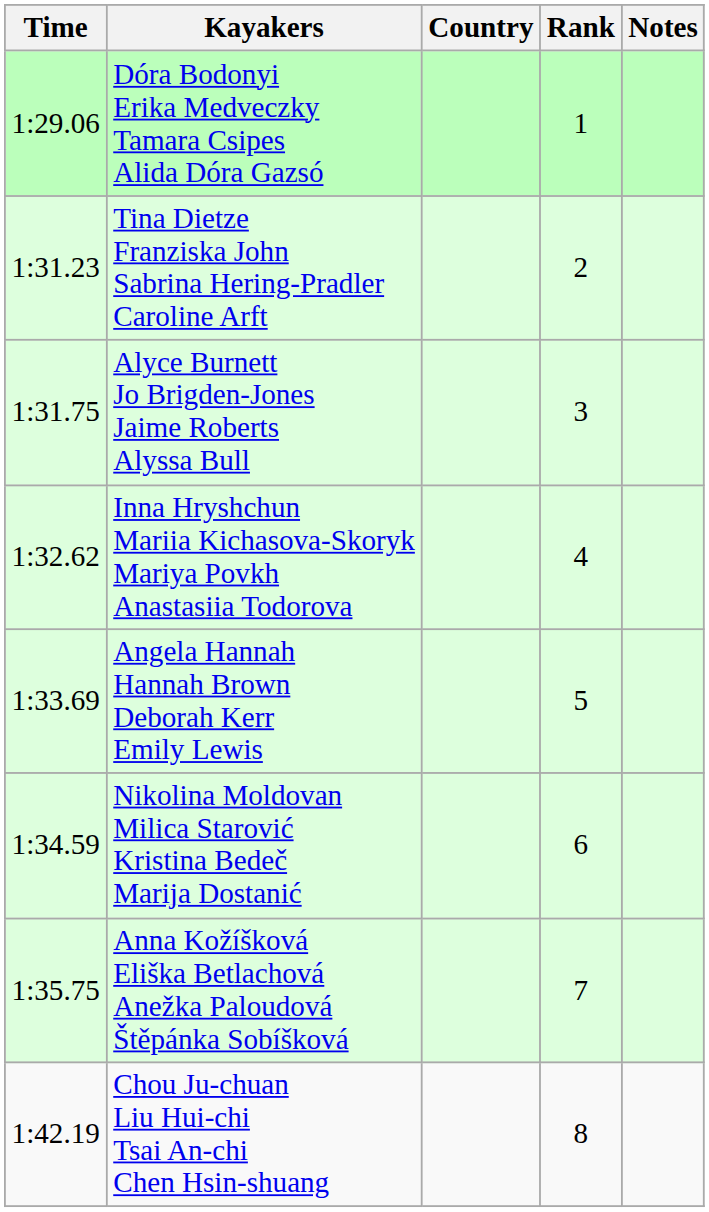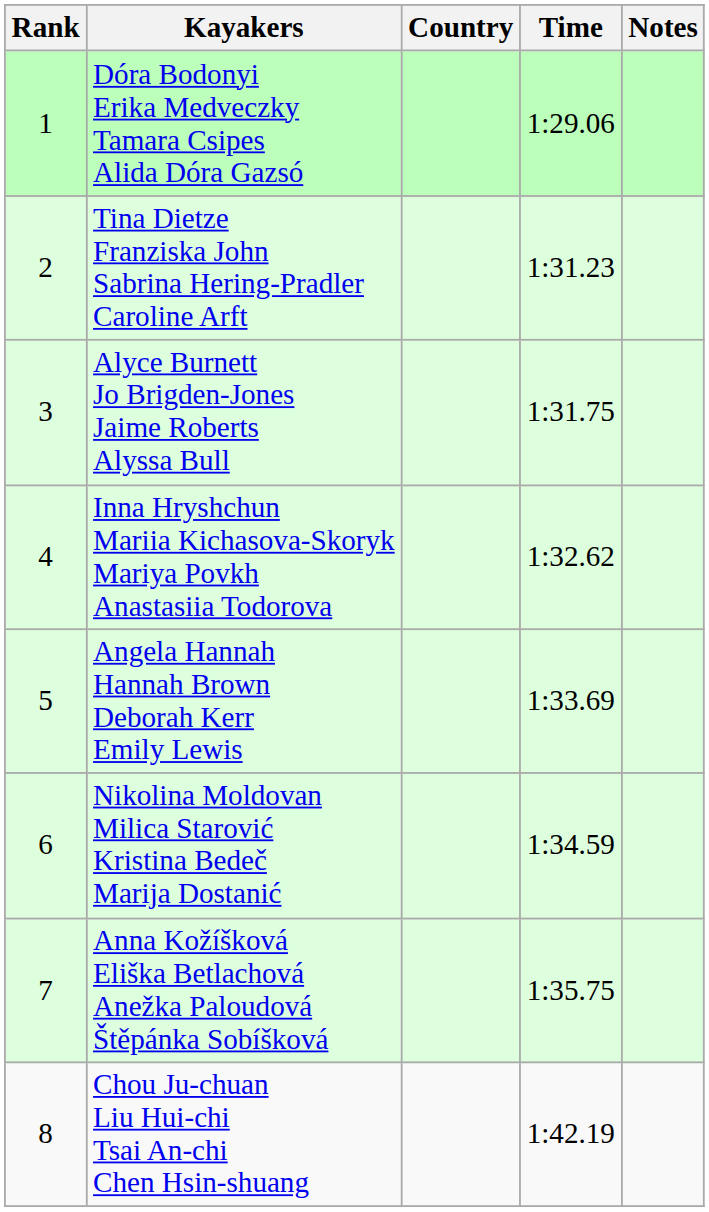columns swapped: Rank <-> Time
